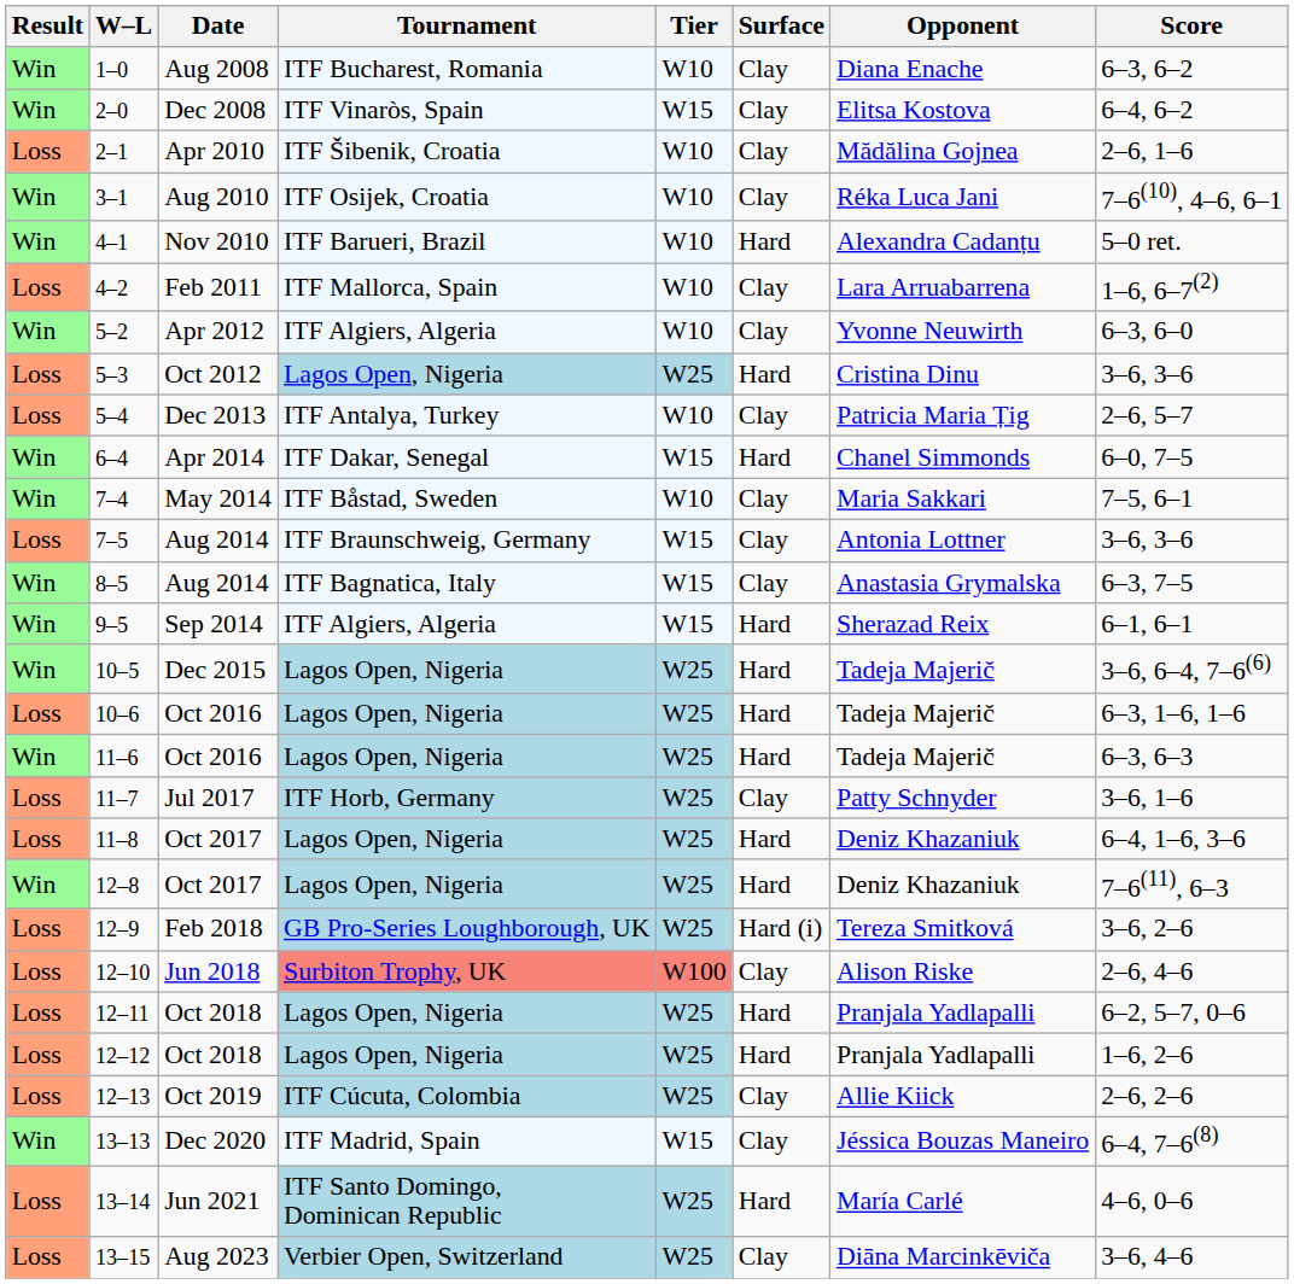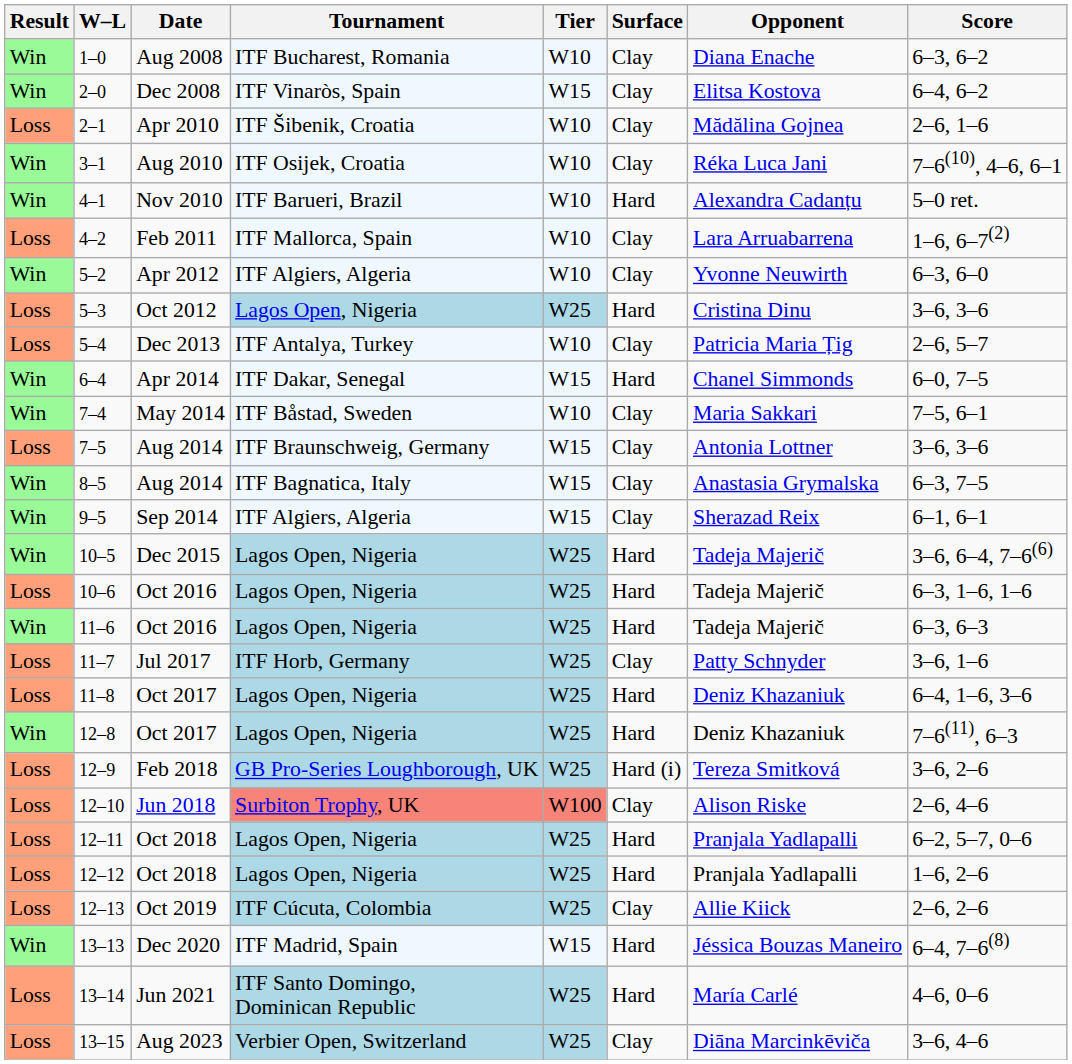9–5 | Surface: Hard -> Clay
13–13 | Surface: Clay -> Hard
